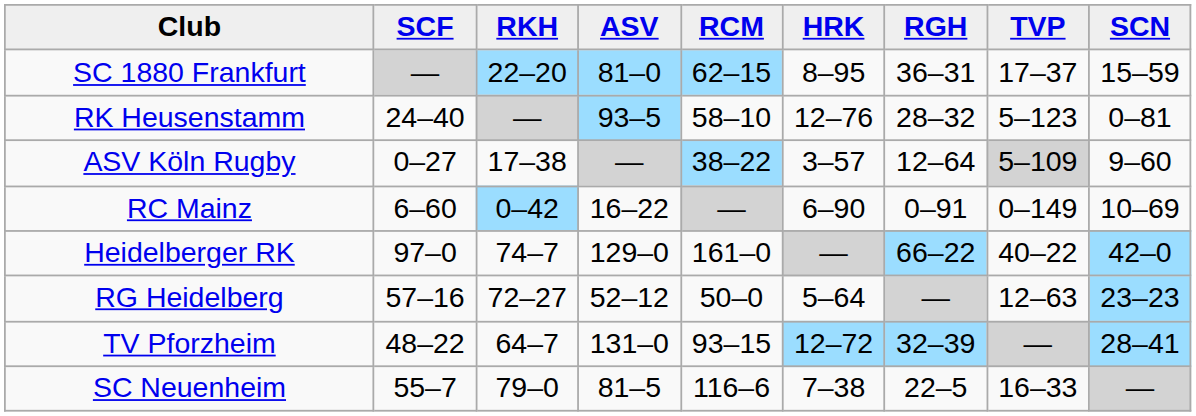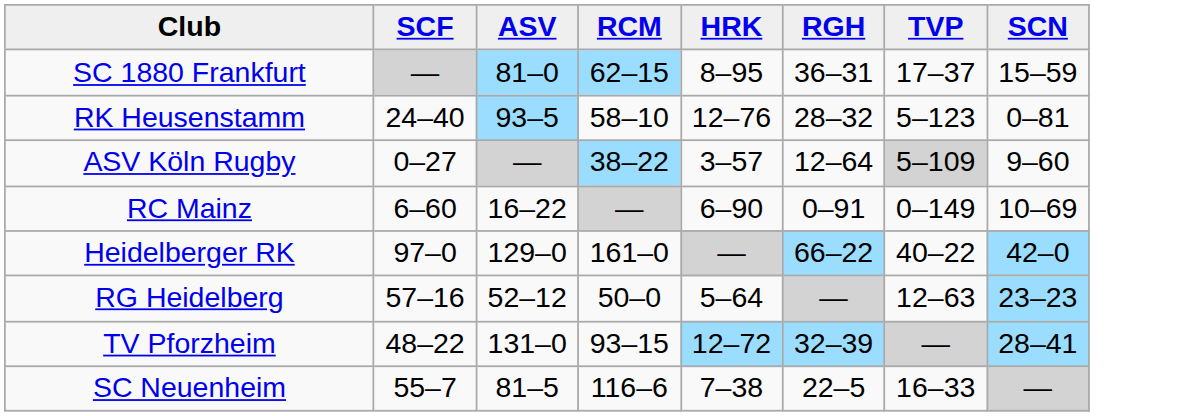- column: RKH | 22–20 | — | 17–38 | 0–42 | 74–7 | 72–27 | 64–7 | 79–0
